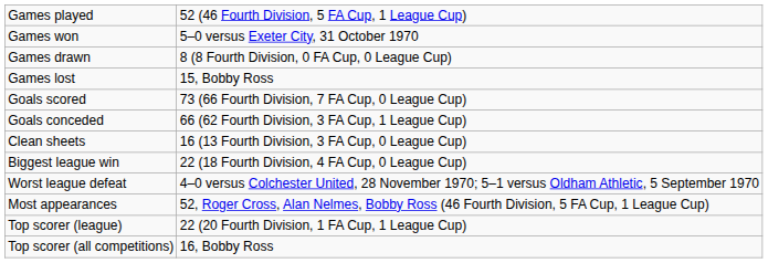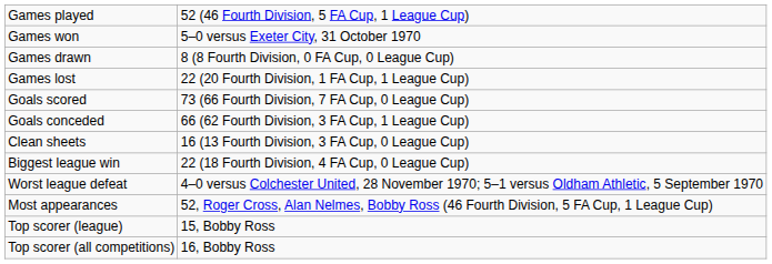Games lost | column 2: 15, Bobby Ross -> 22 (20 Fourth Division, 1 FA Cup, 1 League Cup)
Top scorer (league) | column 2: 22 (20 Fourth Division, 1 FA Cup, 1 League Cup) -> 15, Bobby Ross
